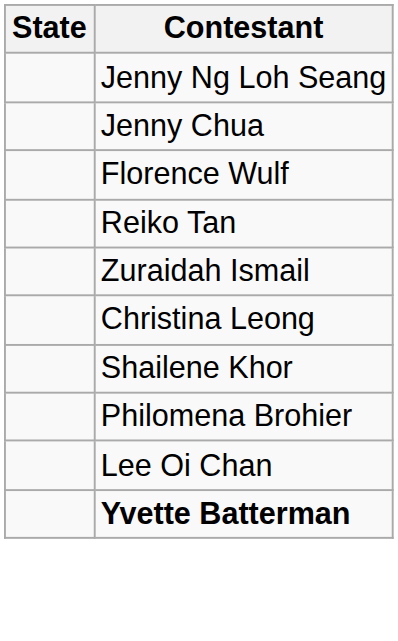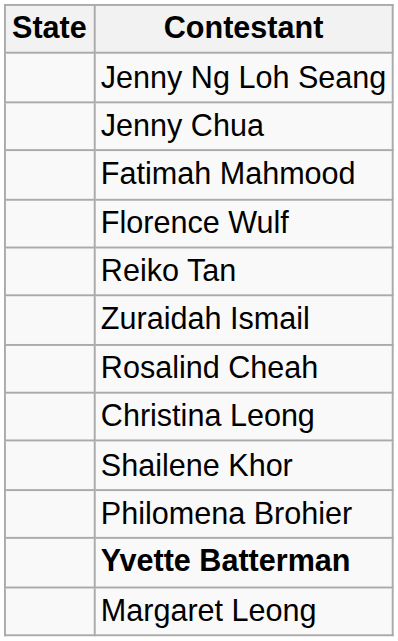+ row: Fatimah Mahmood
+ row: Rosalind Cheah
- row: Lee Oi Chan
+ row: Margaret Leong
